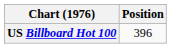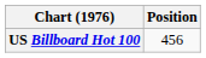US Billboard Hot 100 | Position: 396 -> 456
